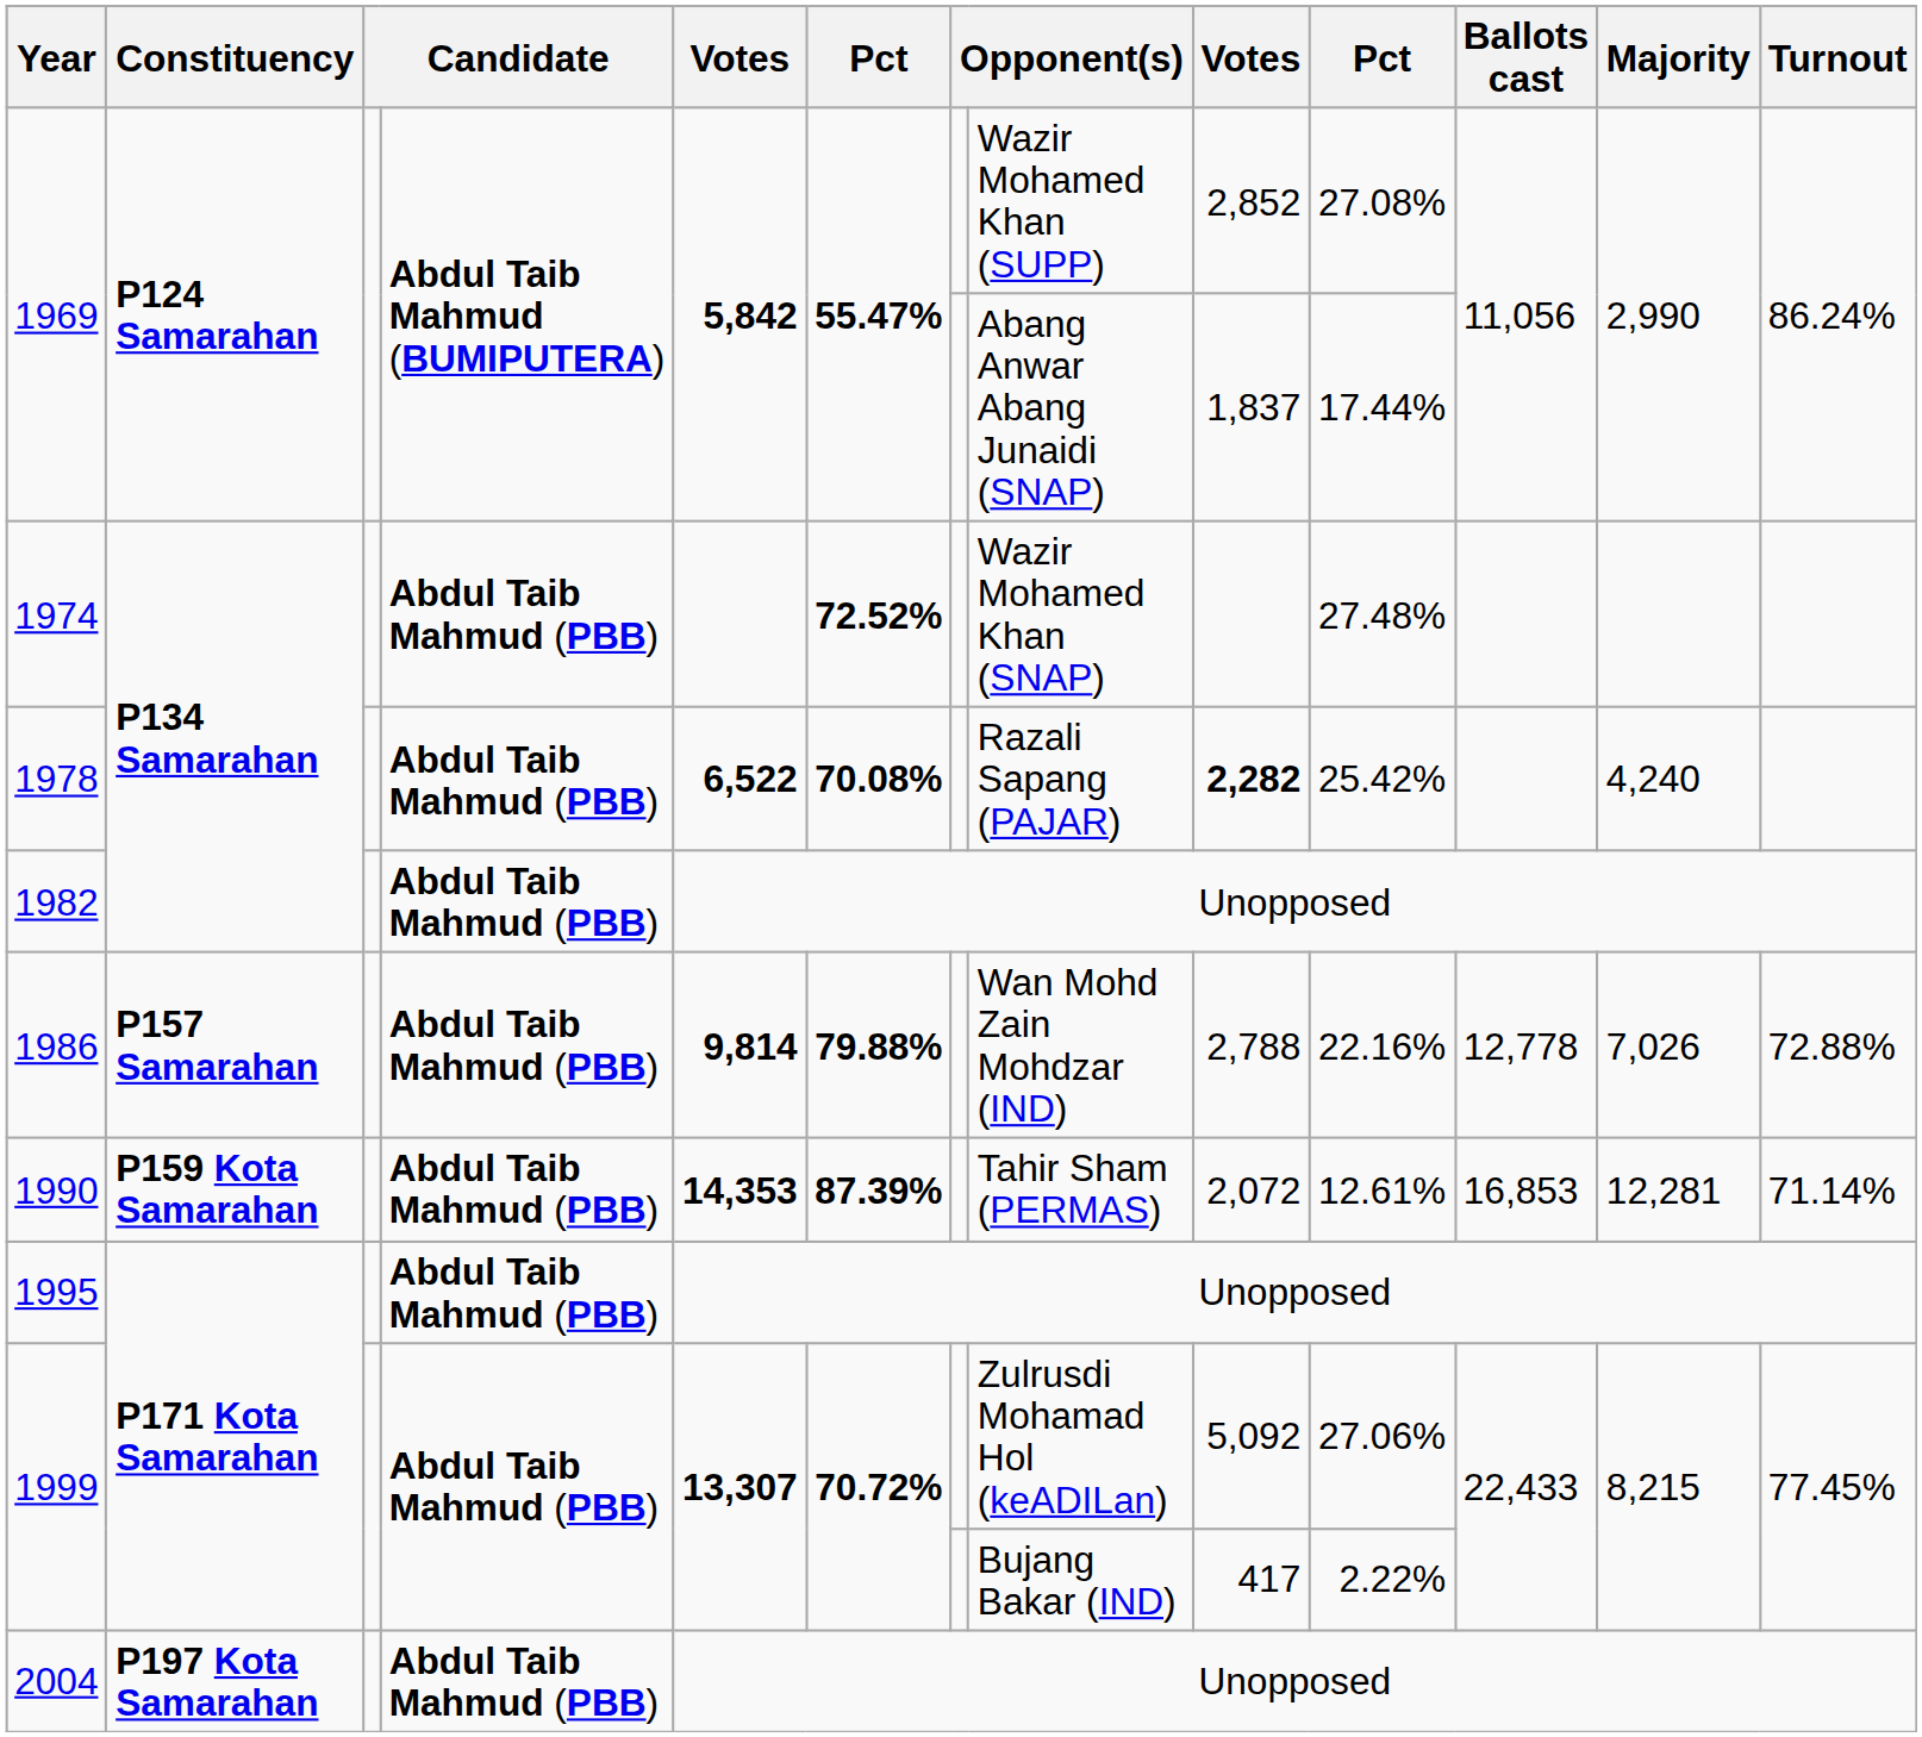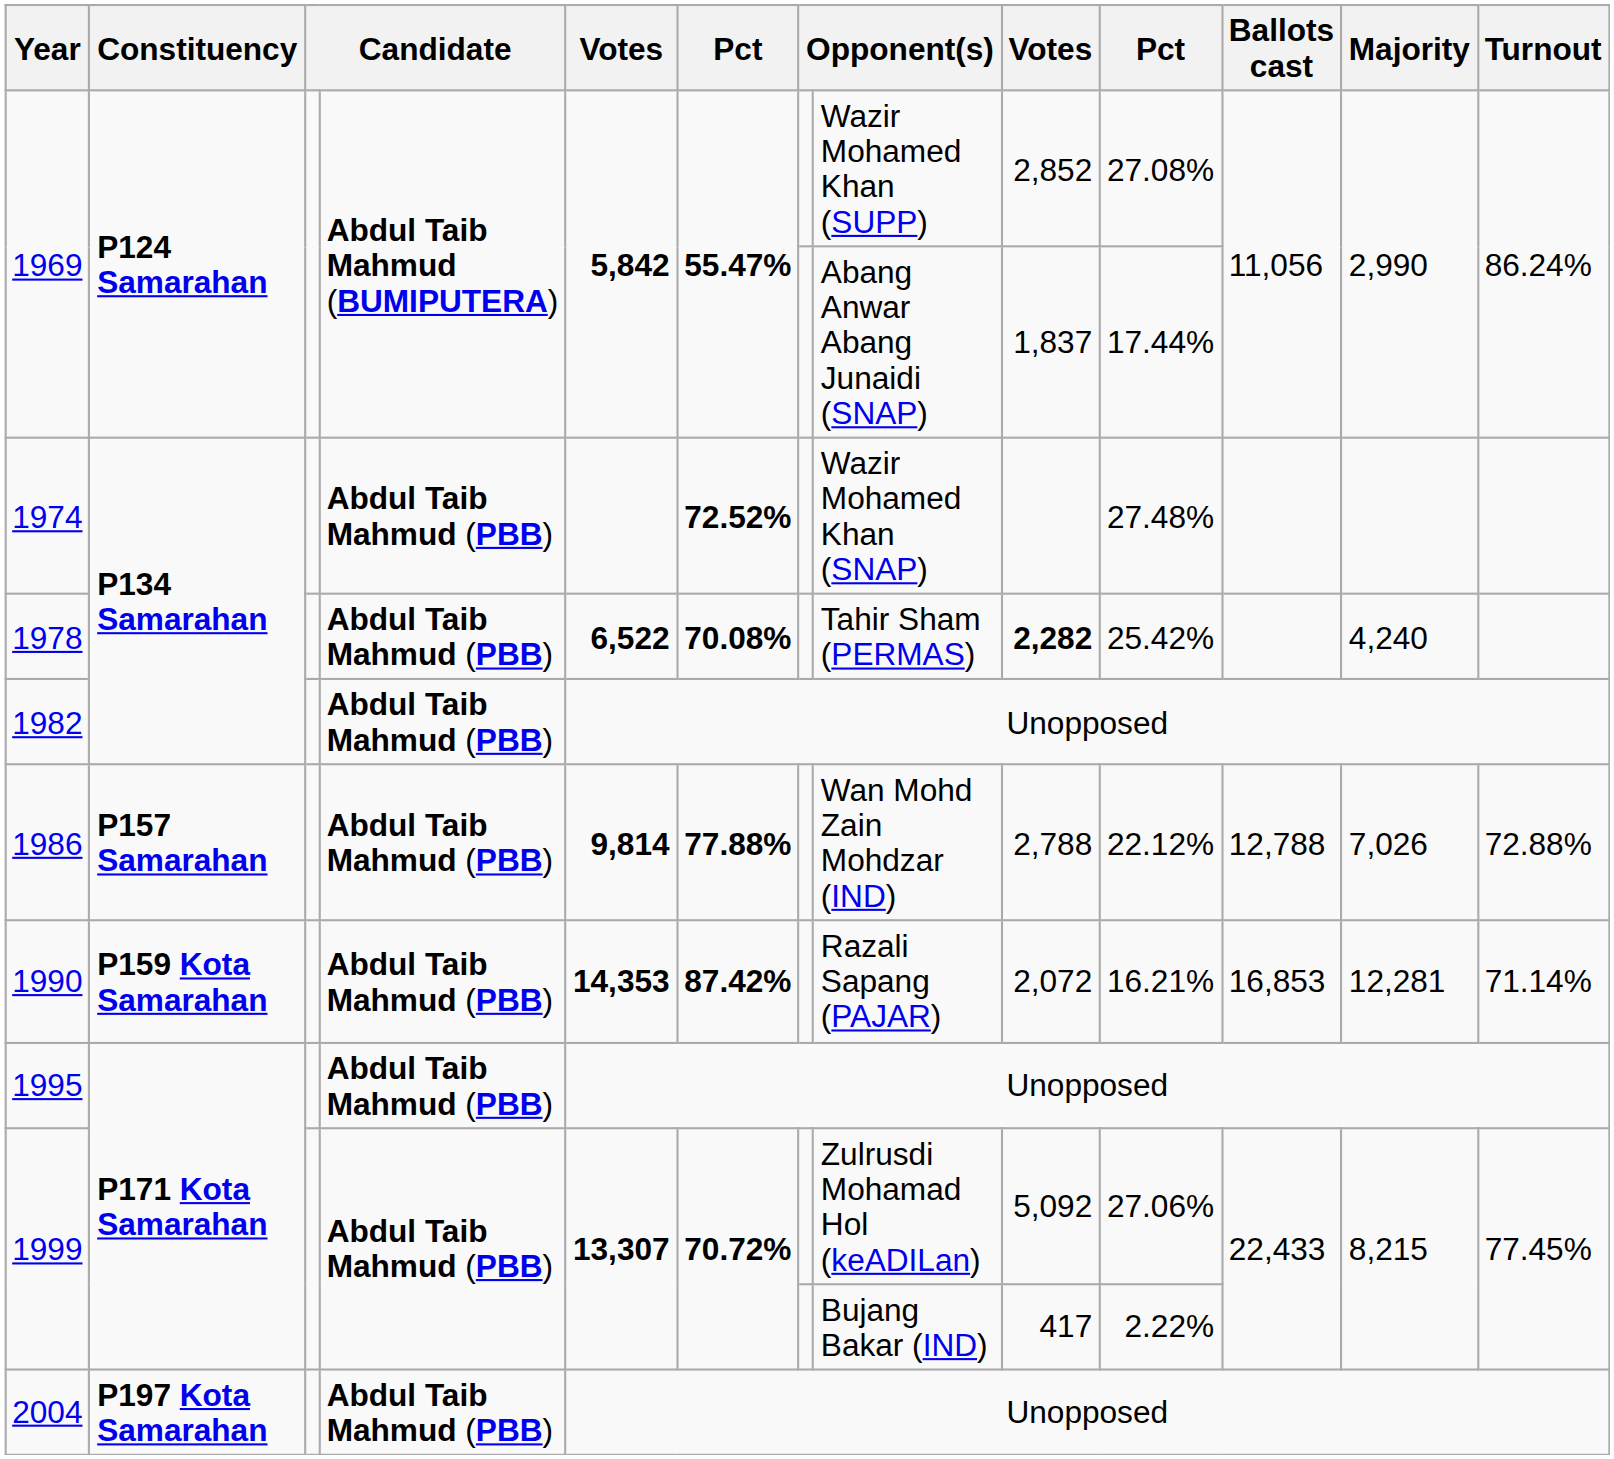1978 | column 8: Razali Sapang (PAJAR) -> Tahir Sham (PERMAS)
1986 | column 6: 79.88% -> 77.88%
1986 | column 10: 22.16% -> 22.12%
1986 | Ballots cast: 12,778 -> 12,788
1990 | column 6: 87.39% -> 87.42%
1990 | column 8: Tahir Sham (PERMAS) -> Razali Sapang (PAJAR)
1990 | column 10: 12.61% -> 16.21%
